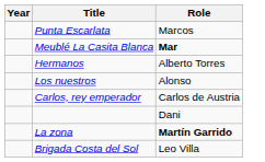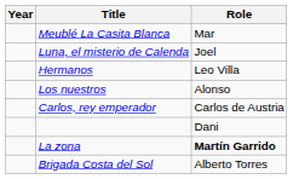- row: Punta Escarlata | Marcos
Meublé La Casita Blanca | Role: bold -> normal
+ row: Luna, el misterio de Calenda | Joel
Hermanos | Role: Alberto Torres -> Leo Villa
Brigada Costa del Sol | Role: Leo Villa -> Alberto Torres
